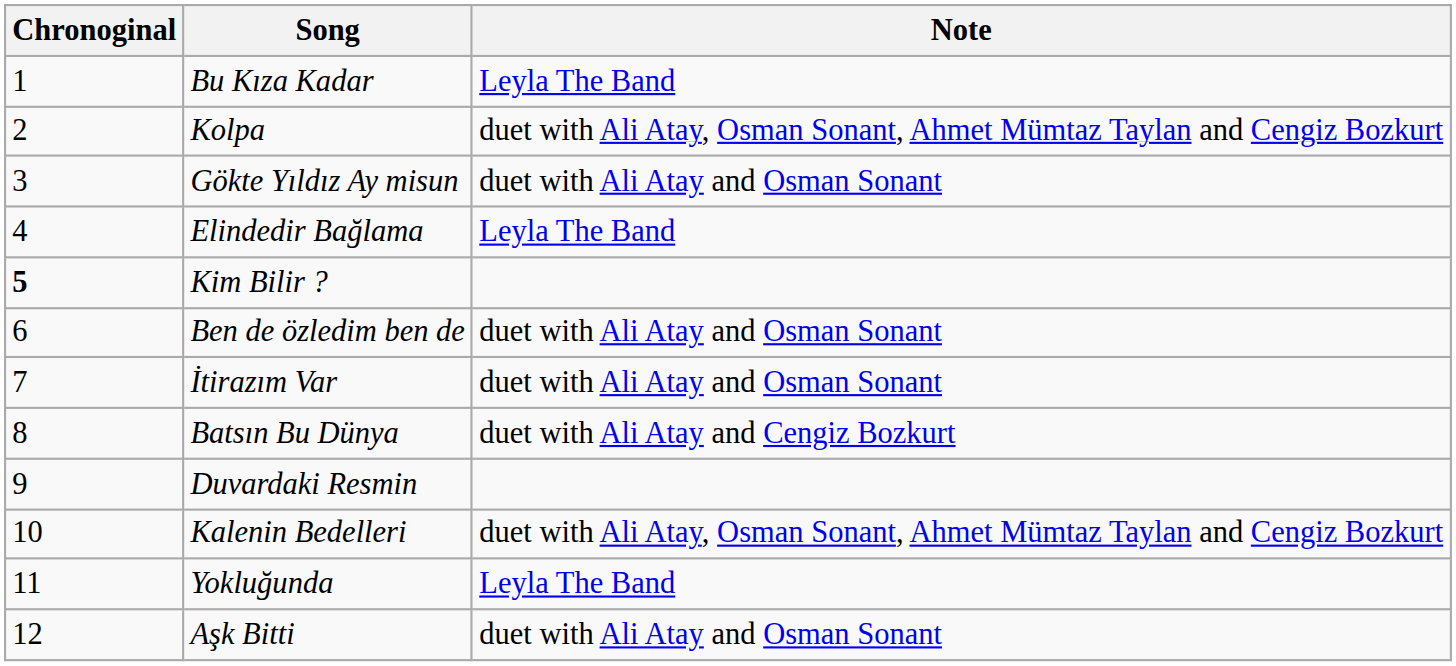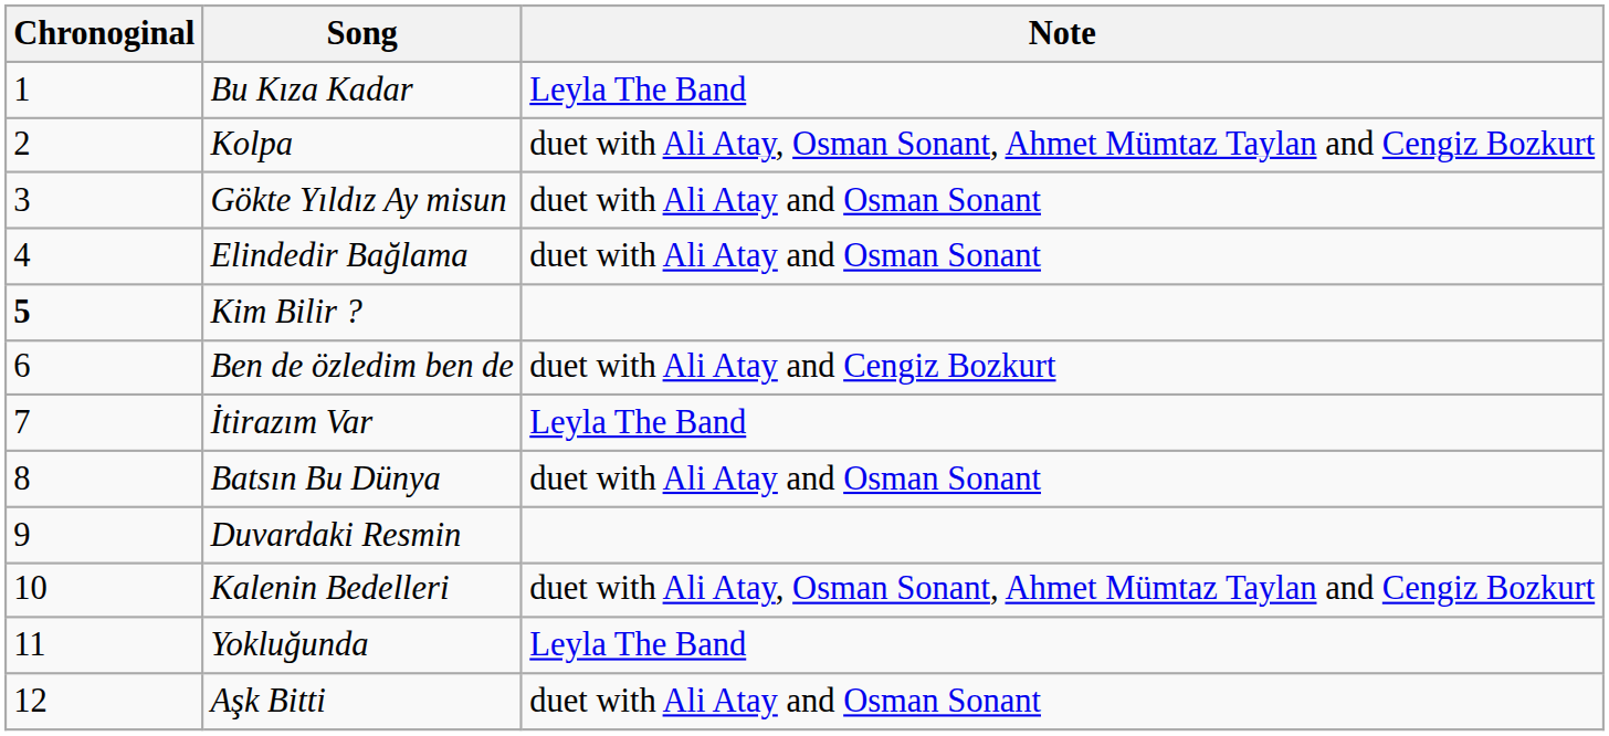Elindedir Bağlama | Note: Leyla The Band -> duet with Ali Atay and Osman Sonant
Ben de özledim ben de | Note: duet with Ali Atay and Osman Sonant -> duet with Ali Atay and Cengiz Bozkurt
İtirazım Var | Note: duet with Ali Atay and Osman Sonant -> Leyla The Band
Batsın Bu Dünya | Note: duet with Ali Atay and Cengiz Bozkurt -> duet with Ali Atay and Osman Sonant
